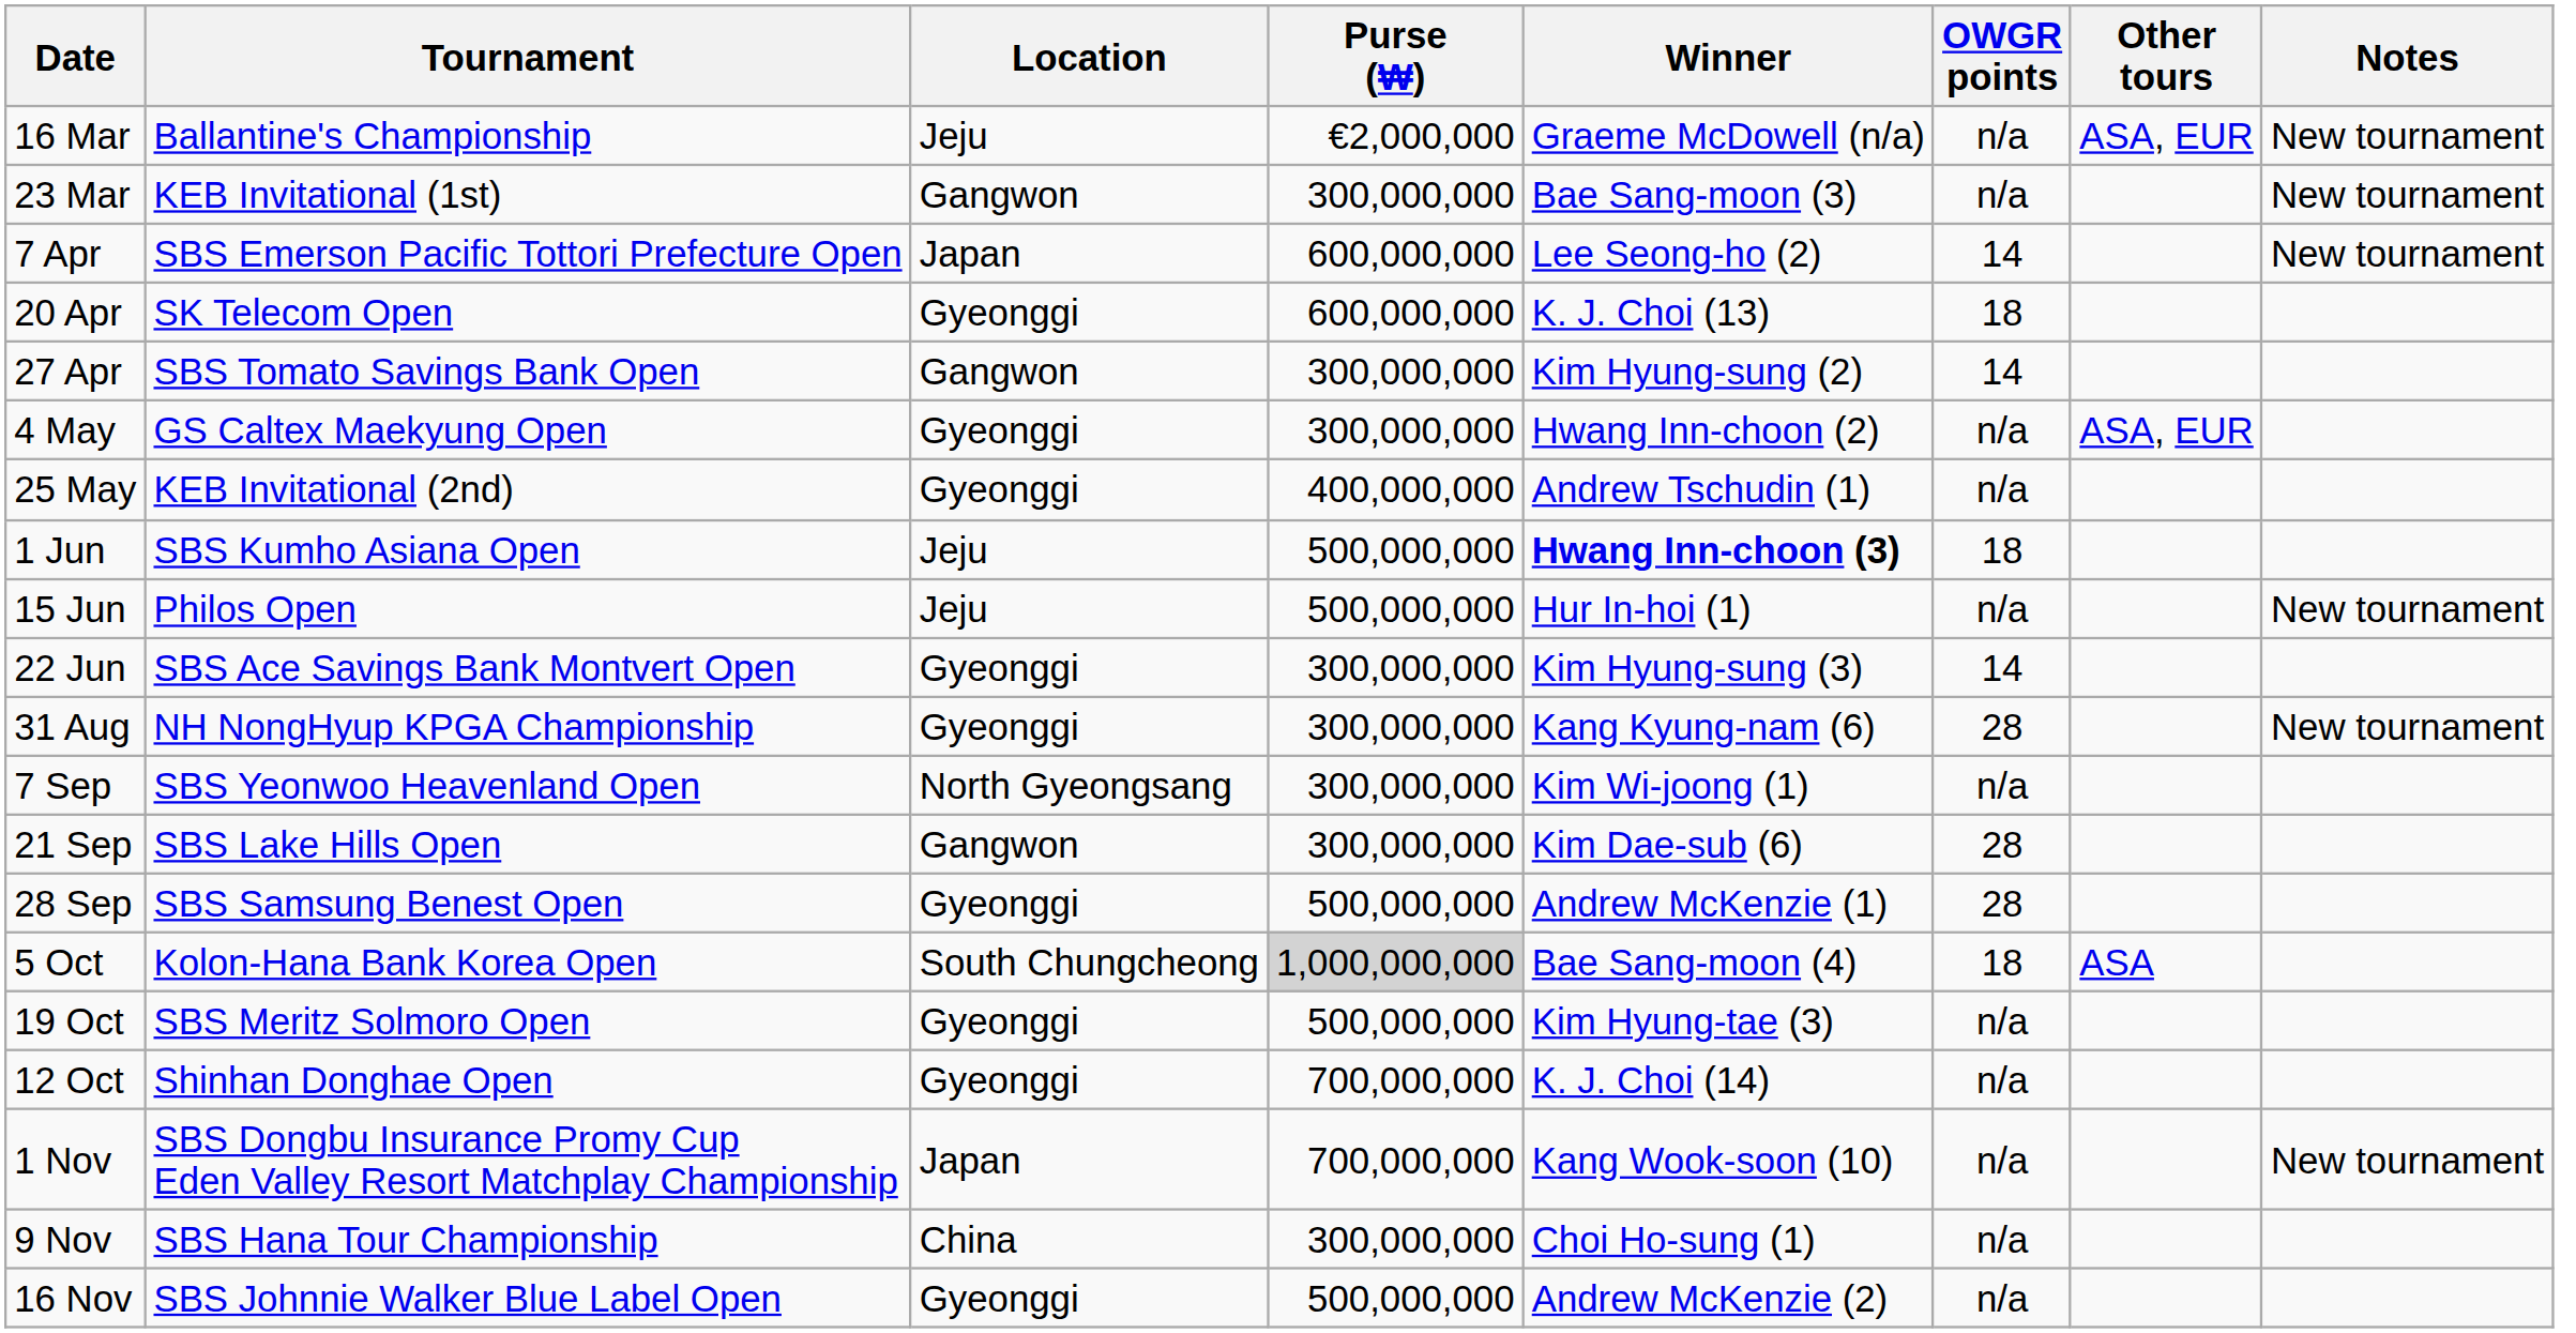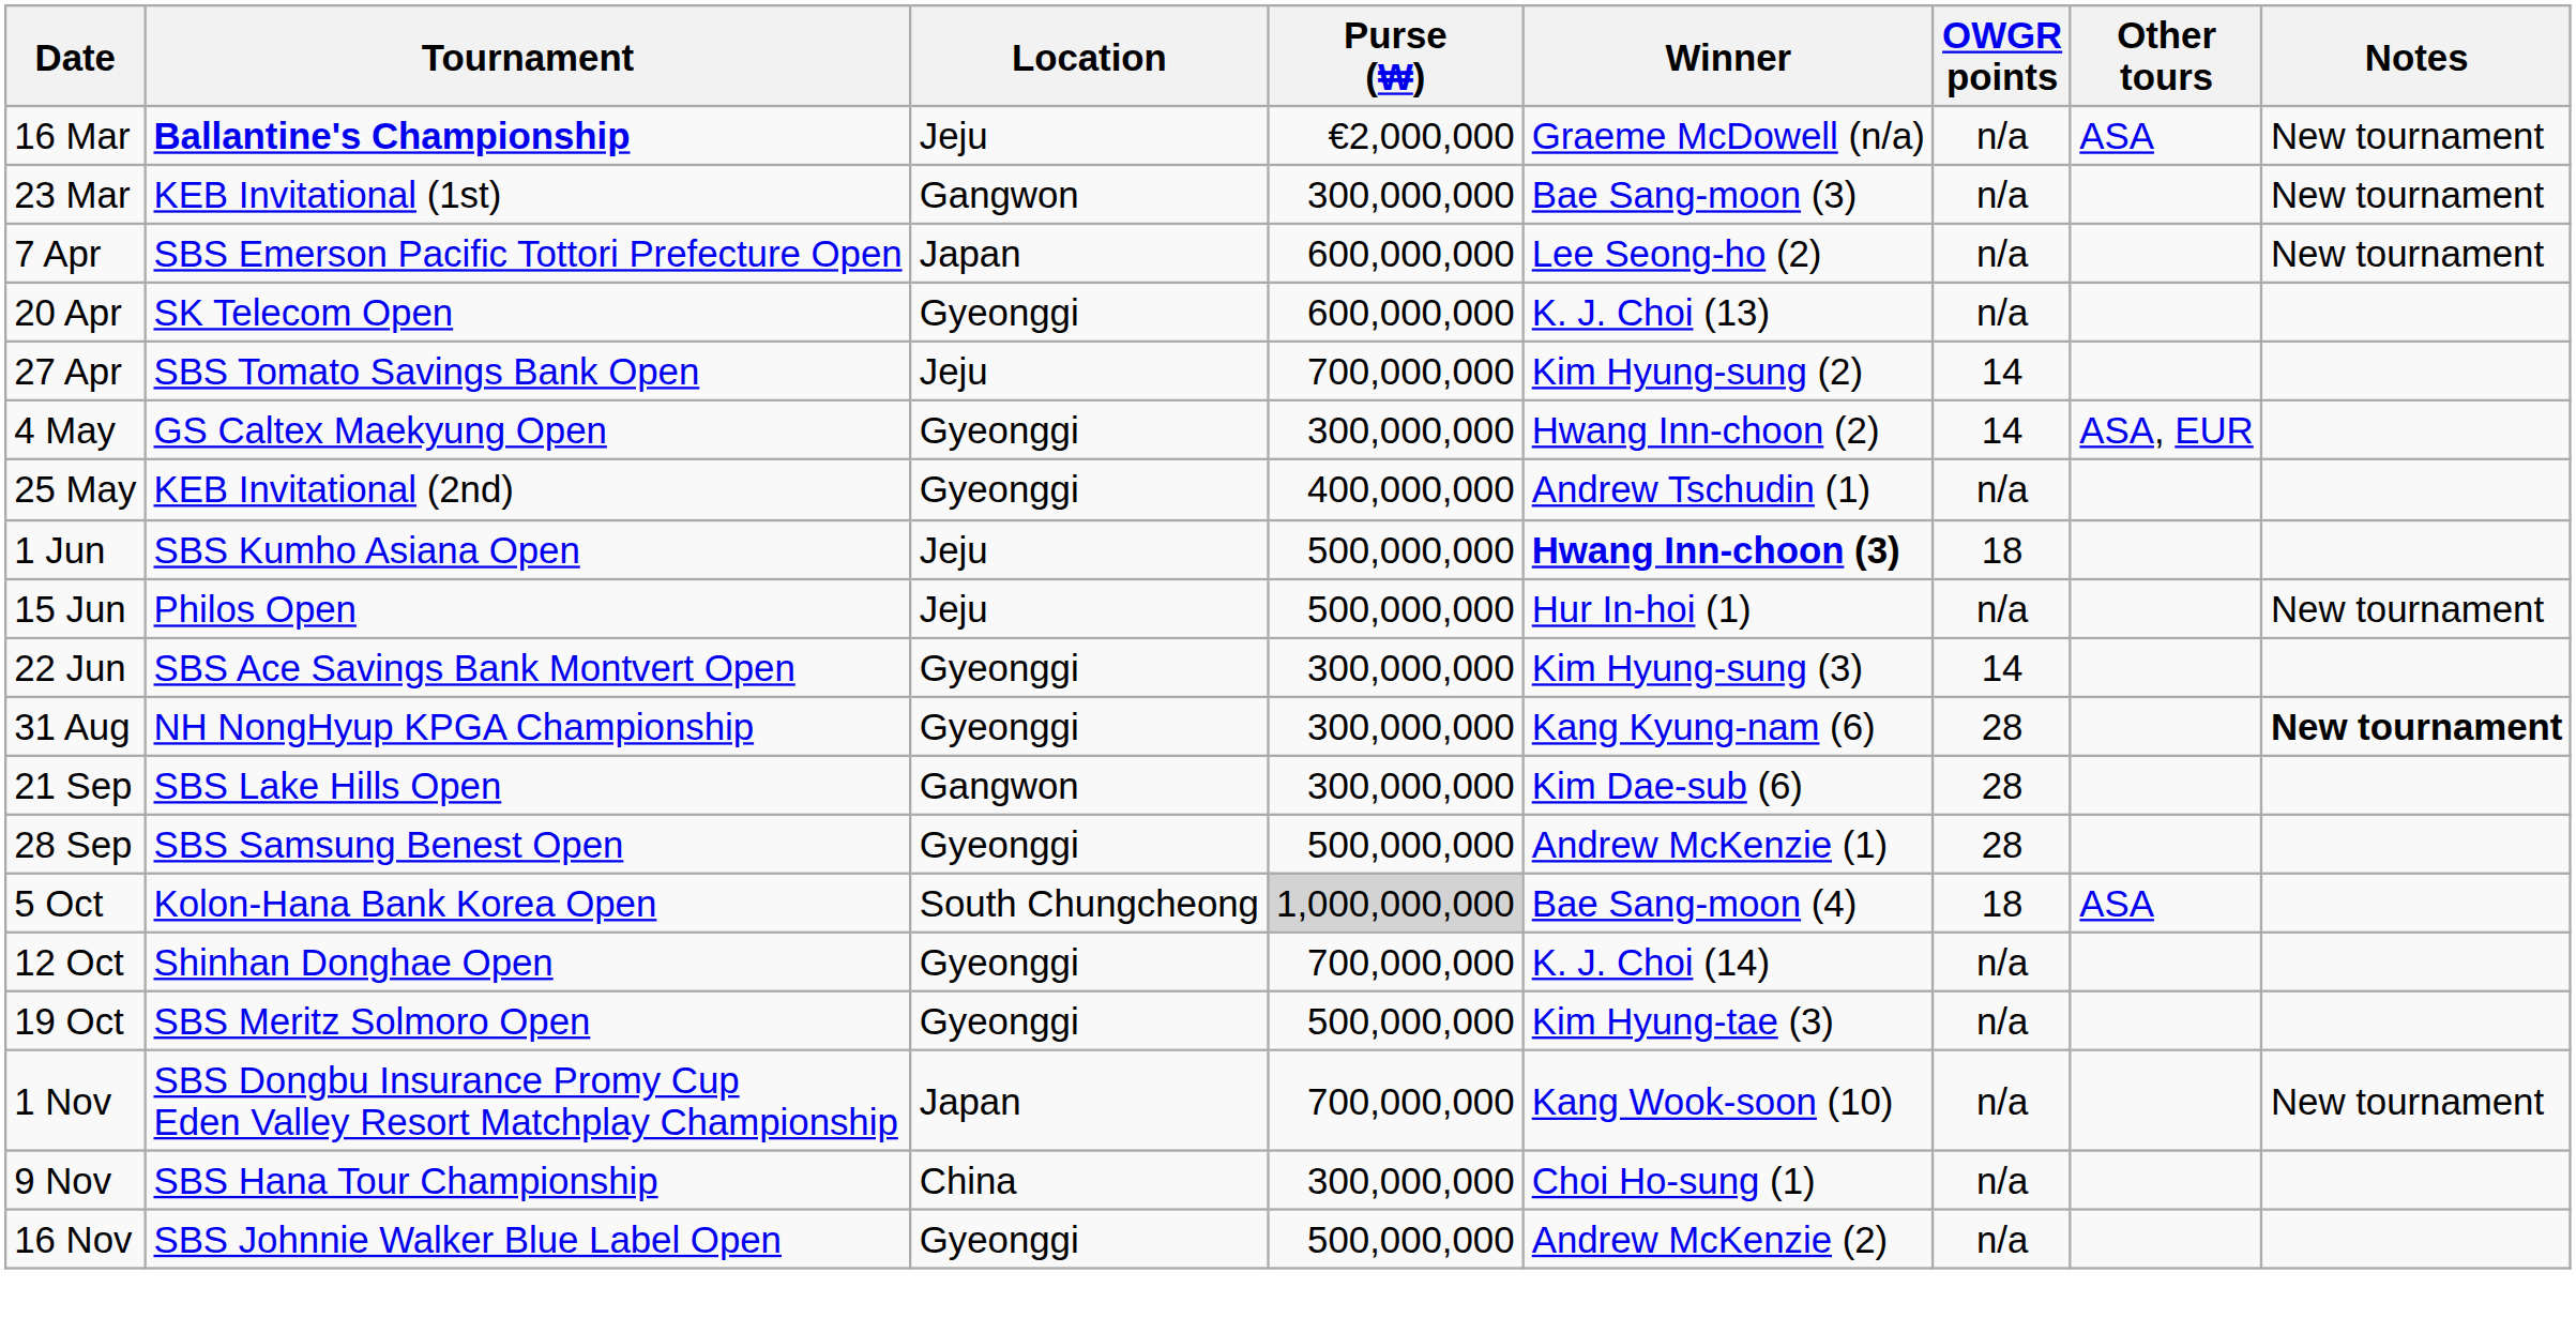16 Mar | Tournament: normal -> bold
16 Mar | Other tours: ASA, EUR -> ASA
7 Apr | OWGR points: 14 -> n/a
20 Apr | OWGR points: 18 -> n/a
27 Apr | Location: Gangwon -> Jeju
27 Apr | Purse (₩): 300,000,000 -> 700,000,000
4 May | OWGR points: n/a -> 14
31 Aug | Notes: normal -> bold
- row: 7 Sep | SBS Yeonwoo Heavenland Open | North Gyeongsang | 300,000,000 | Kim Wi-joong (1) | n/a
rows swapped: 12 Oct <-> 19 Oct
